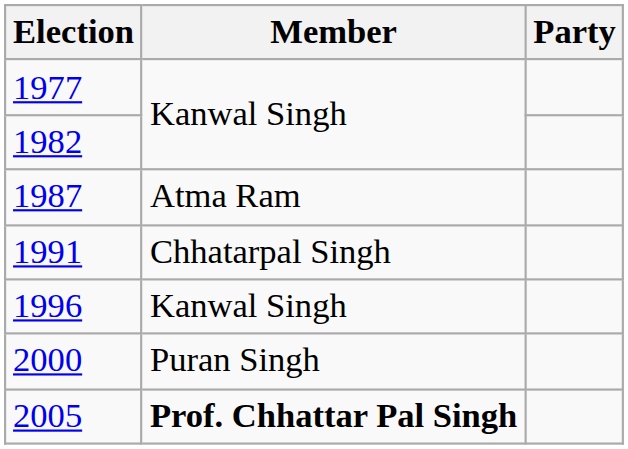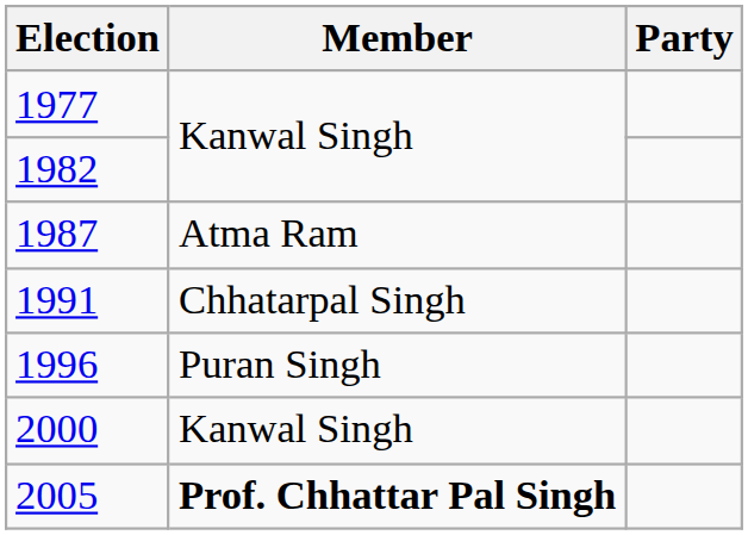1996 | Member: Kanwal Singh -> Puran Singh
2000 | Member: Puran Singh -> Kanwal Singh
